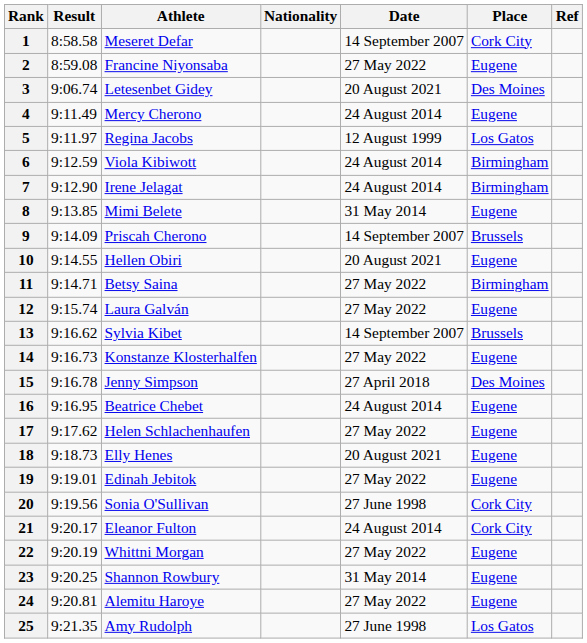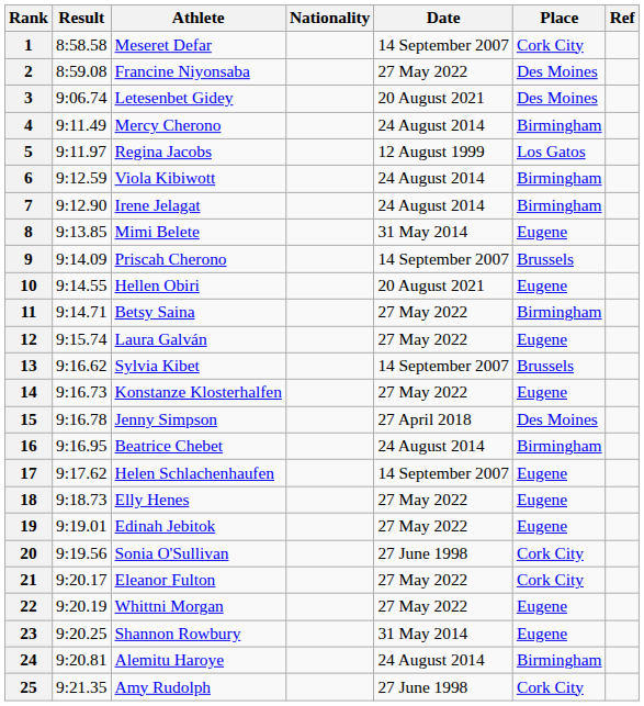2 | Place: Eugene -> Des Moines
4 | Place: Eugene -> Birmingham
16 | Place: Eugene -> Birmingham
17 | Date: 27 May 2022 -> 14 September 2007
18 | Date: 20 August 2021 -> 27 May 2022
21 | Date: 24 August 2014 -> 27 May 2022
24 | Date: 27 May 2022 -> 24 August 2014
24 | Place: Eugene -> Birmingham
25 | Place: Los Gatos -> Cork City
